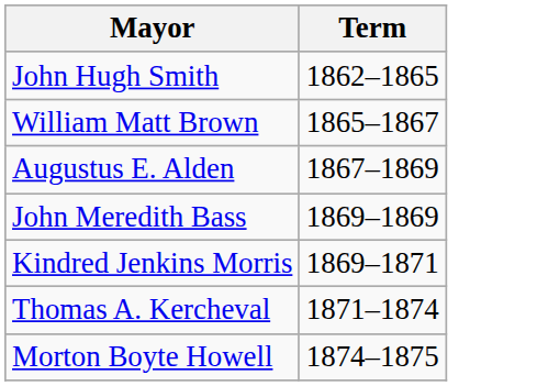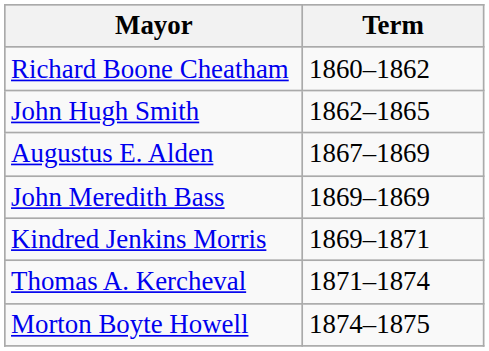+ row: Richard Boone Cheatham | 1860–1862
- row: William Matt Brown | 1865–1867
